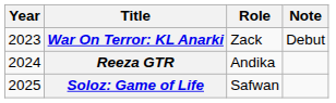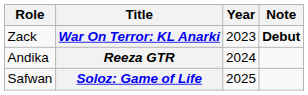columns swapped: Year <-> Role
War On Terror: KL Anarki | Note: normal -> bold
